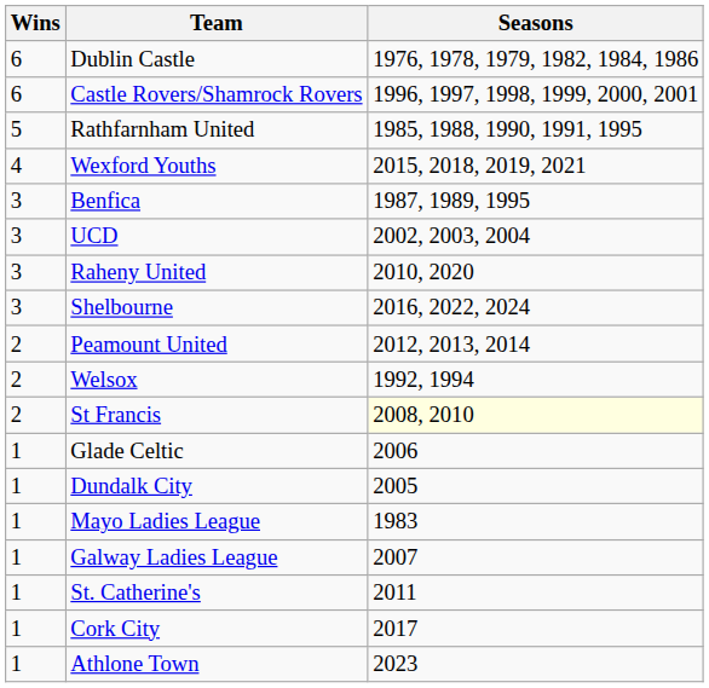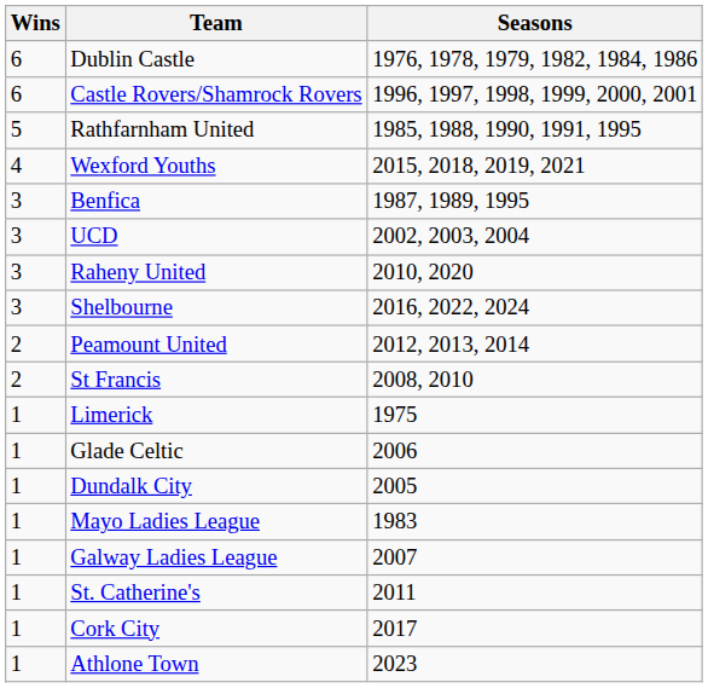- row: 2 | Welsox | 1992, 1994
St Francis | Seasons: lightyellow background -> no background
+ row: 1 | Limerick | 1975
